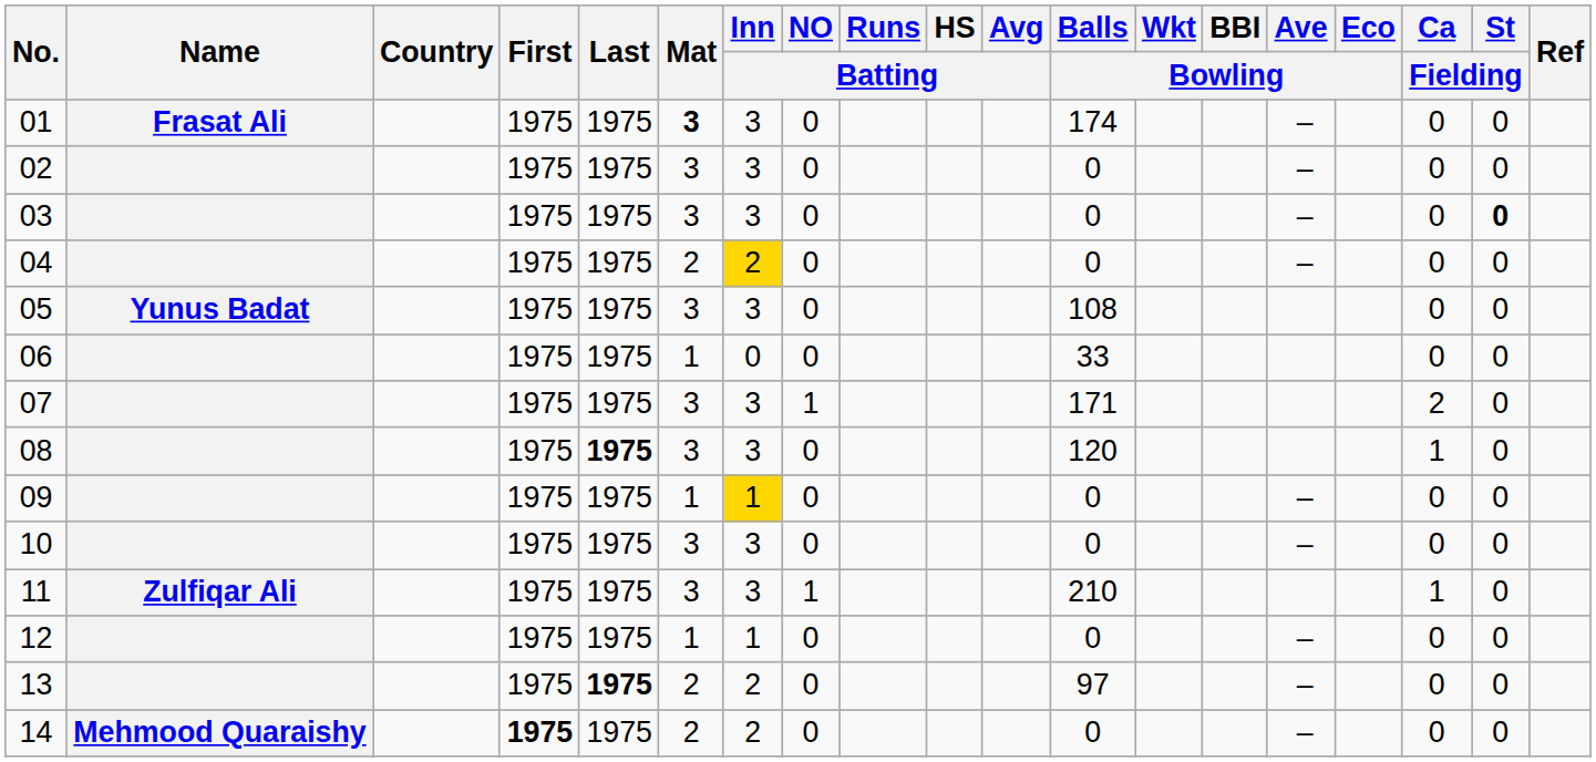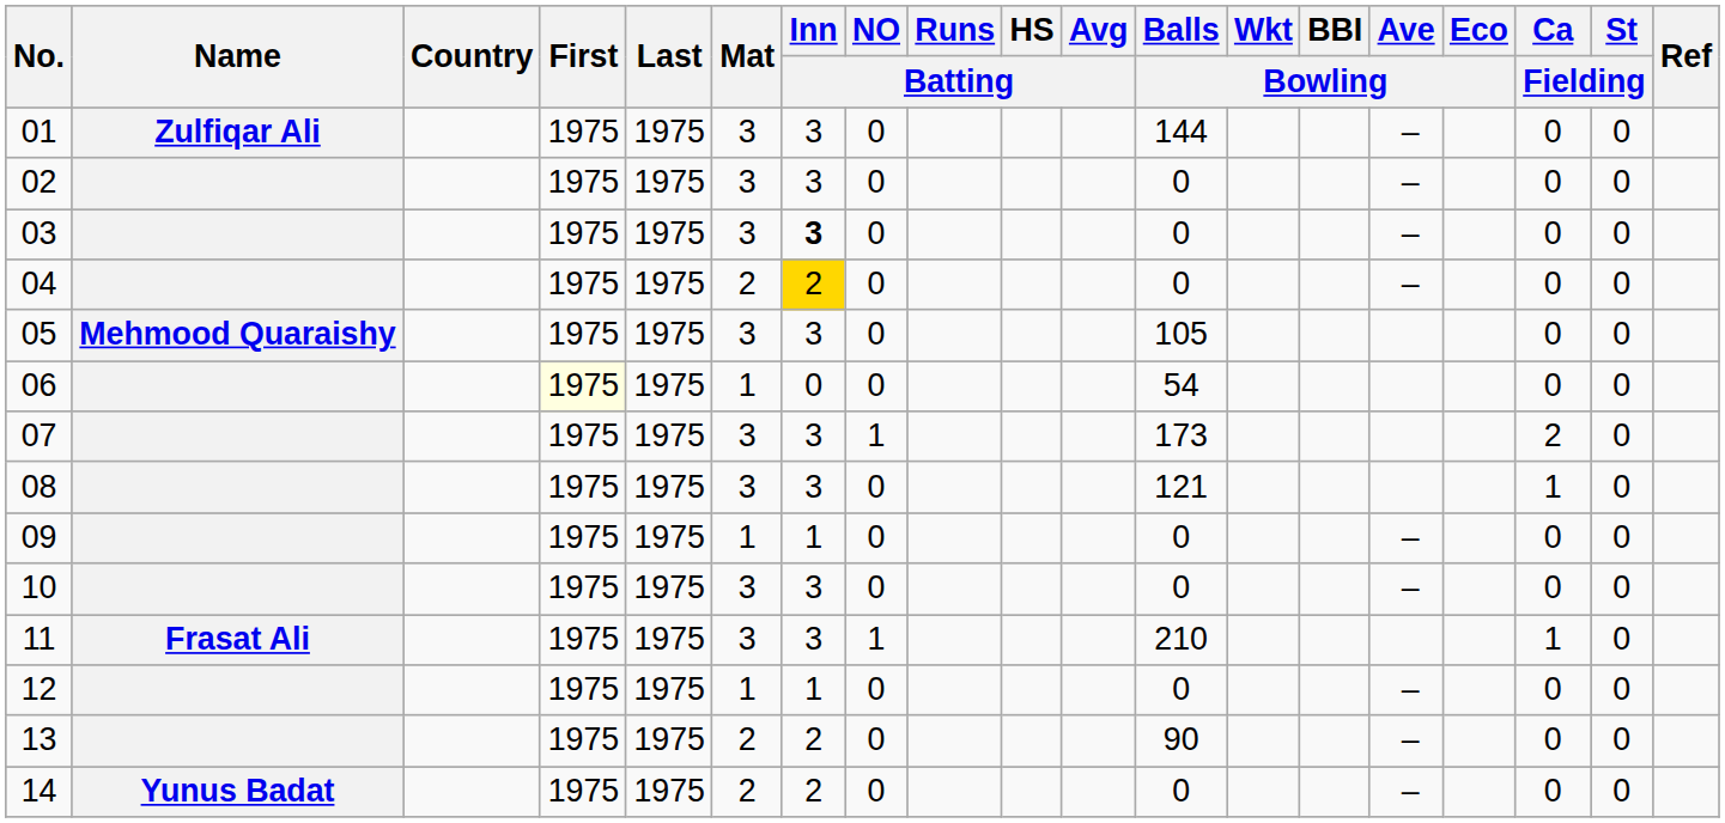01 | Name: Frasat Ali -> Zulfiqar Ali
01 | Mat: bold -> normal
01 | Balls / Bowling: 174 -> 144
03 | Inn / Batting: normal -> bold
03 | St / Fielding: bold -> normal
05 | Name: Yunus Badat -> Mehmood Quaraishy
05 | Balls / Bowling: 108 -> 105
06 | First: no background -> lightyellow background
06 | Balls / Bowling: 33 -> 54
07 | Balls / Bowling: 171 -> 173
08 | Last: bold -> normal
08 | Balls / Bowling: 120 -> 121
09 | Inn / Batting: gold background -> no background
11 | Name: Zulfiqar Ali -> Frasat Ali
13 | Last: bold -> normal
13 | Balls / Bowling: 97 -> 90
14 | Name: Mehmood Quaraishy -> Yunus Badat
14 | First: bold -> normal
